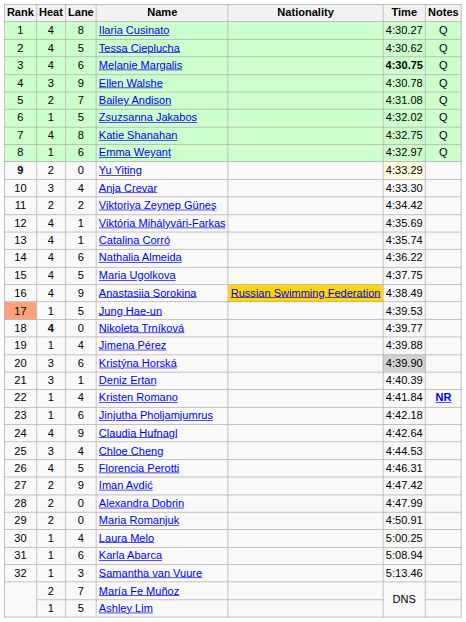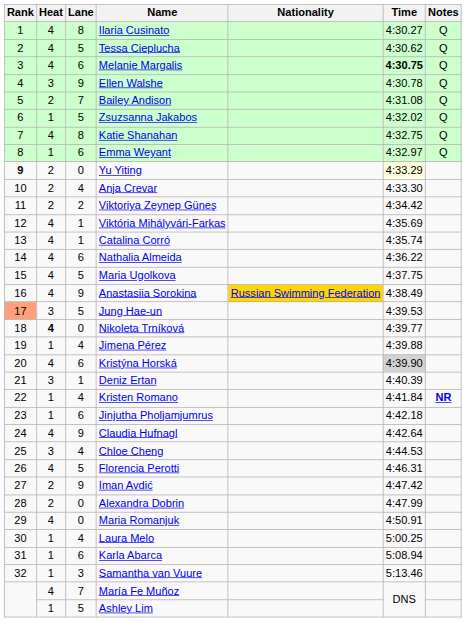Anja Crevar | Heat: 3 -> 2
Jung Hae-un | Heat: 1 -> 3
Kristýna Horská | Heat: 3 -> 4
Maria Romanjuk | Heat: 2 -> 4
María Fe Muñoz | Heat: 2 -> 4
